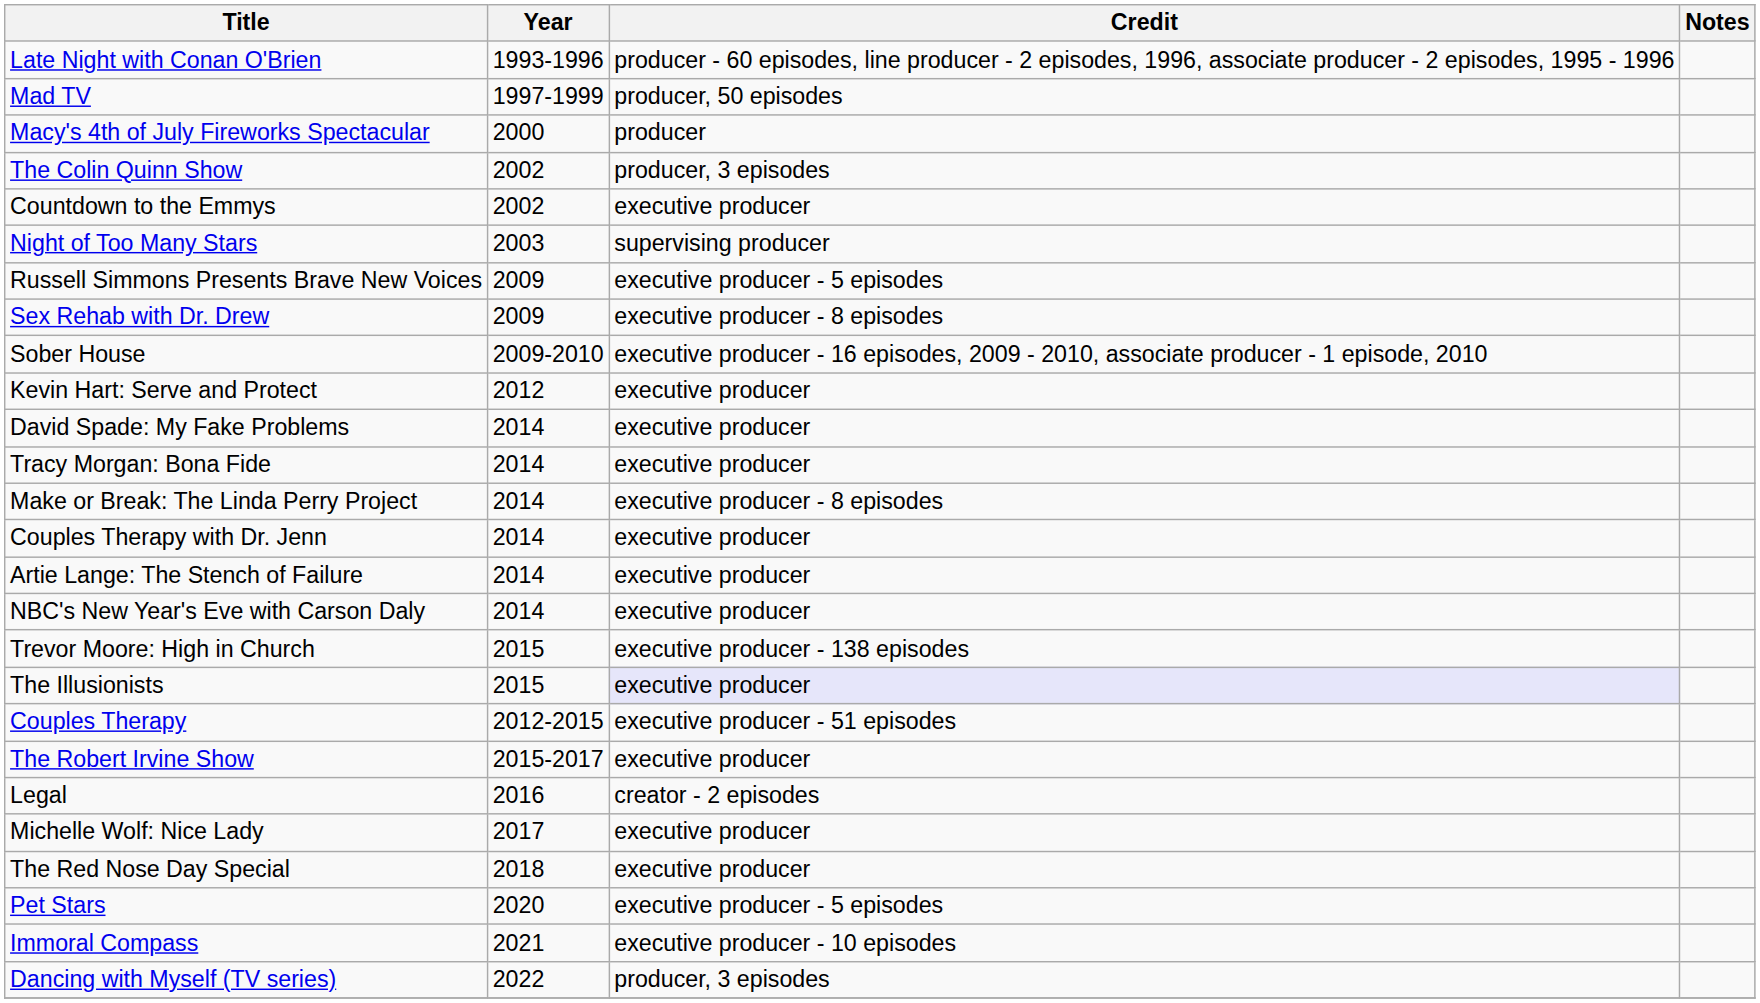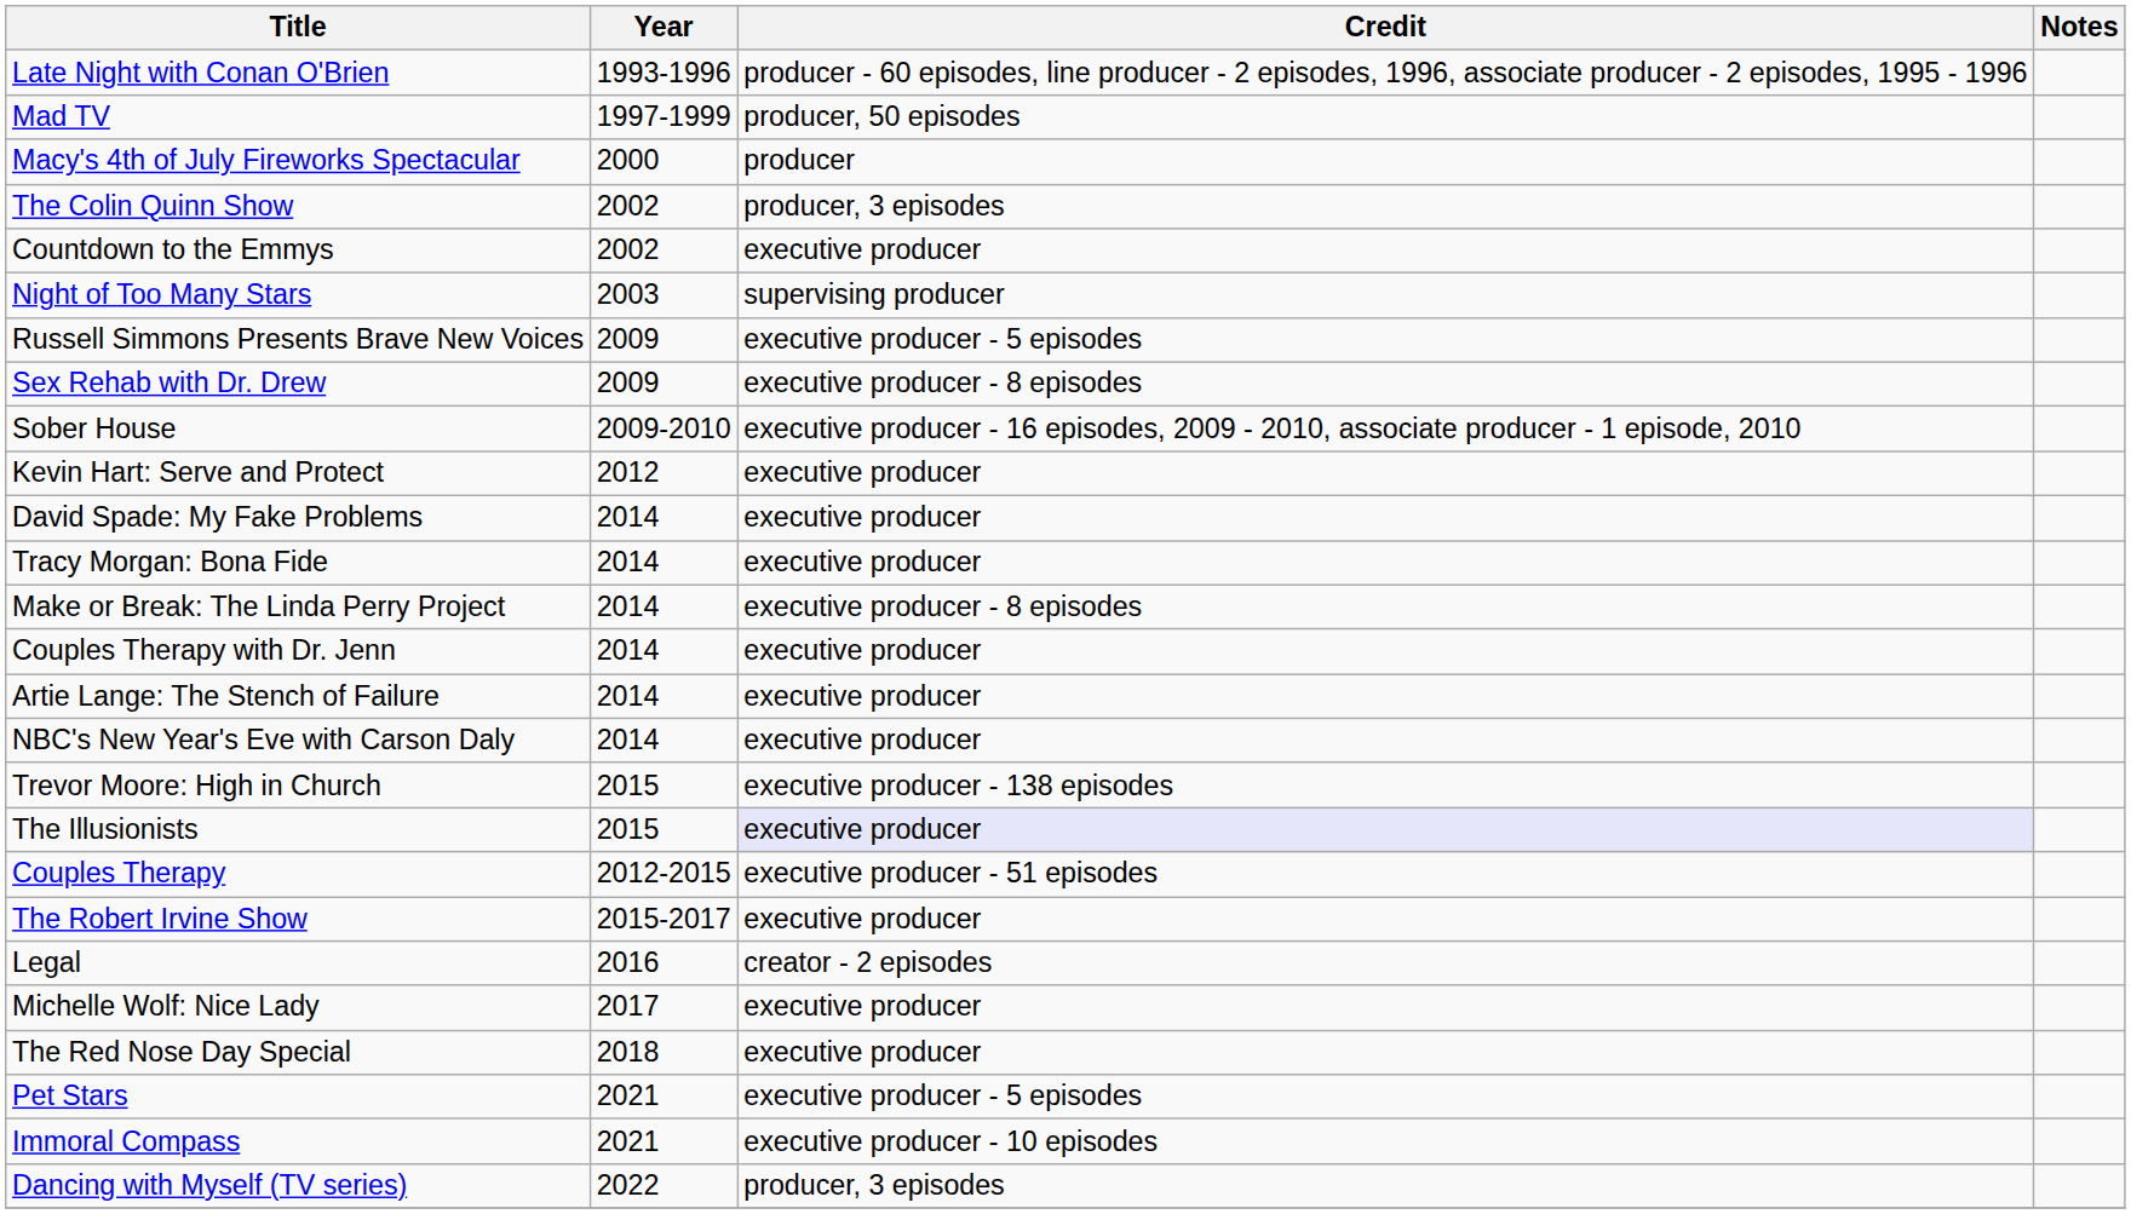Pet Stars | Year: 2020 -> 2021
